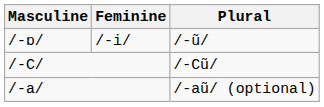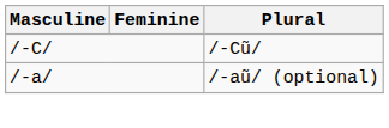- row: /-ɒ/ | /-i/ | /-ũ/
